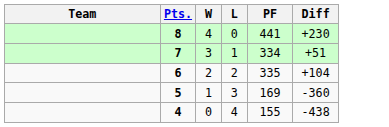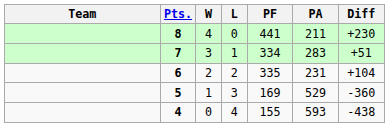+ column: PA | 211 | 283 | 231 | 529 | 593
